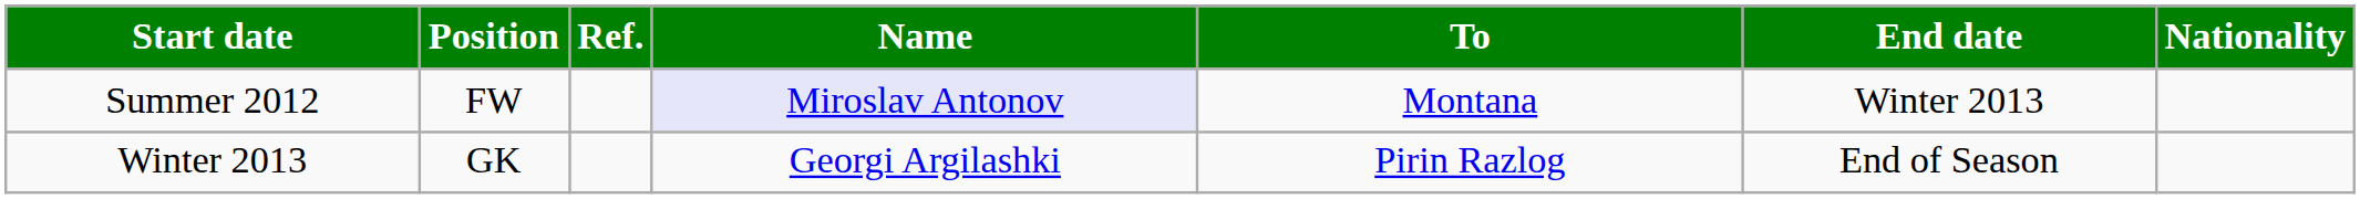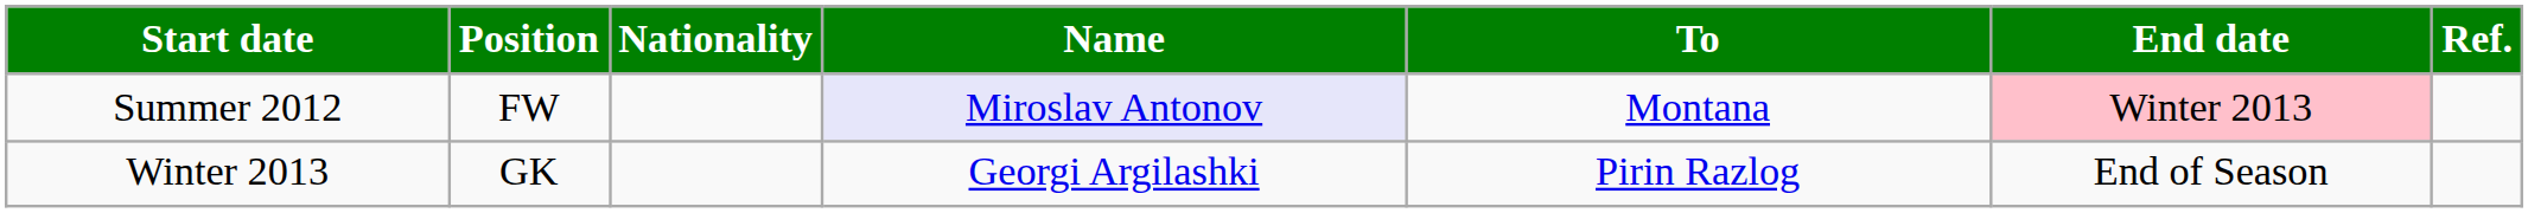columns swapped: Nationality <-> Ref.
Summer 2012 | End date: no background -> pink background
